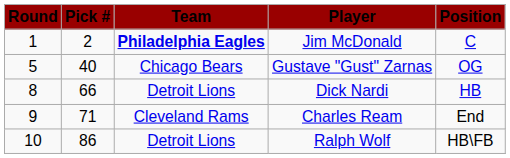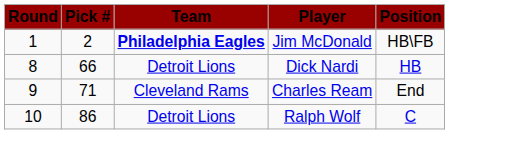Jim McDonald | Position: C -> HB\FB
- row: 5 | 40 | Chicago Bears | Gustave "Gust" Zarnas | OG
Ralph Wolf | Position: HB\FB -> C
